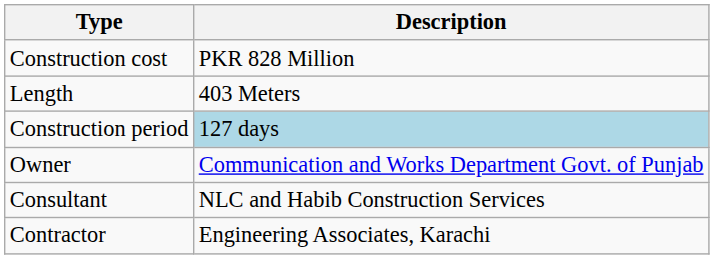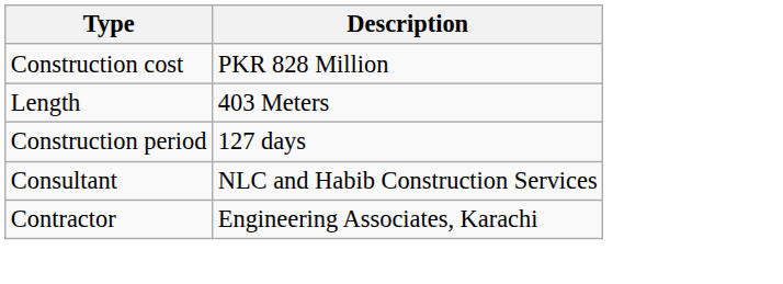Construction period | Description: lightblue background -> no background
- row: Owner | Communication and Works Department Govt. of Punjab
